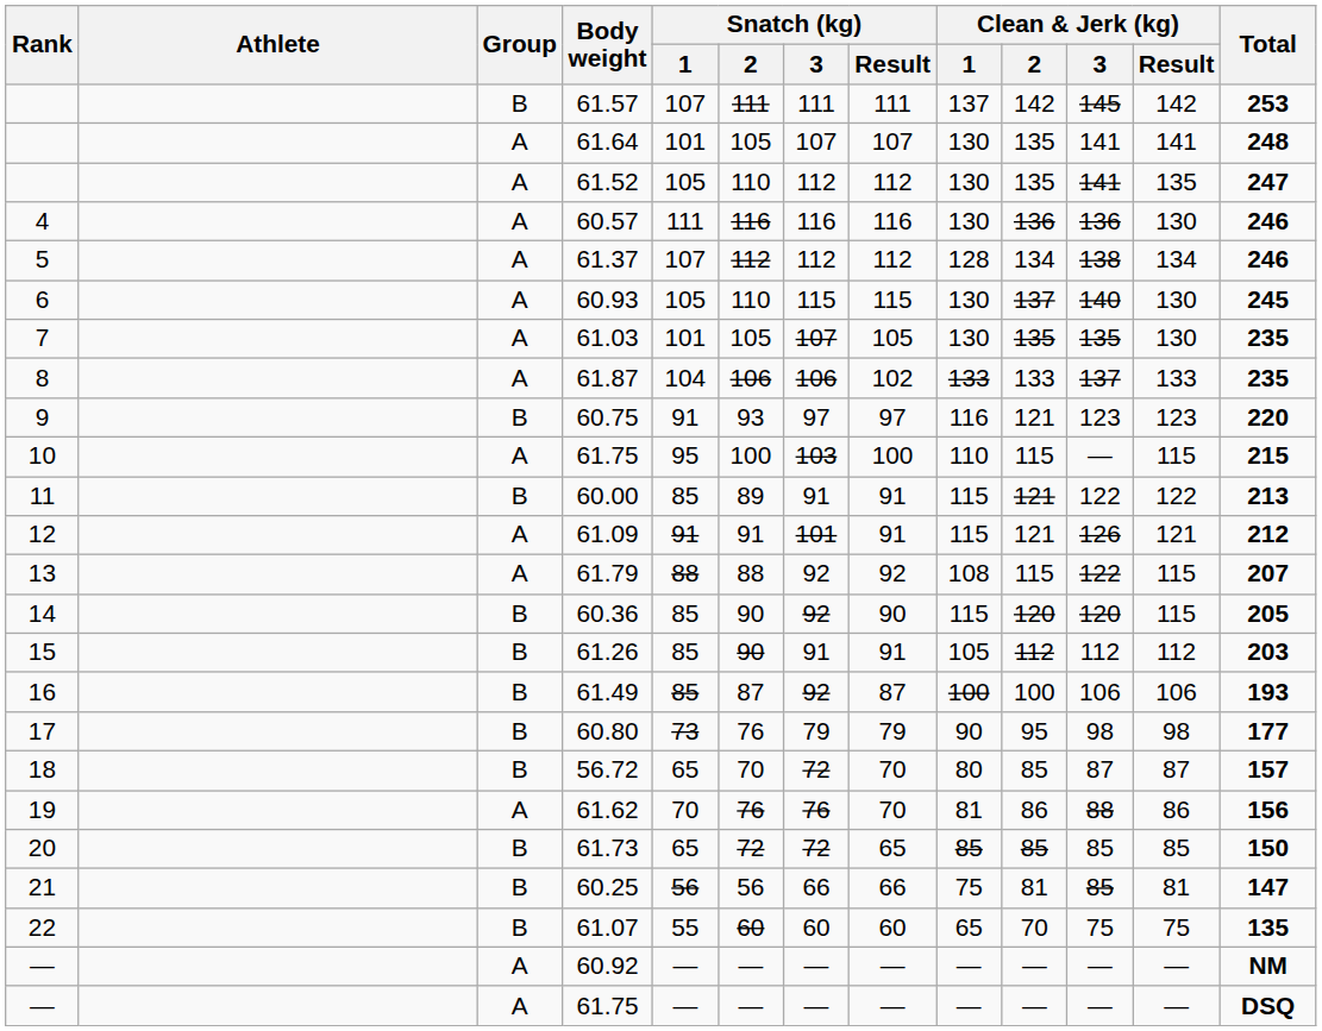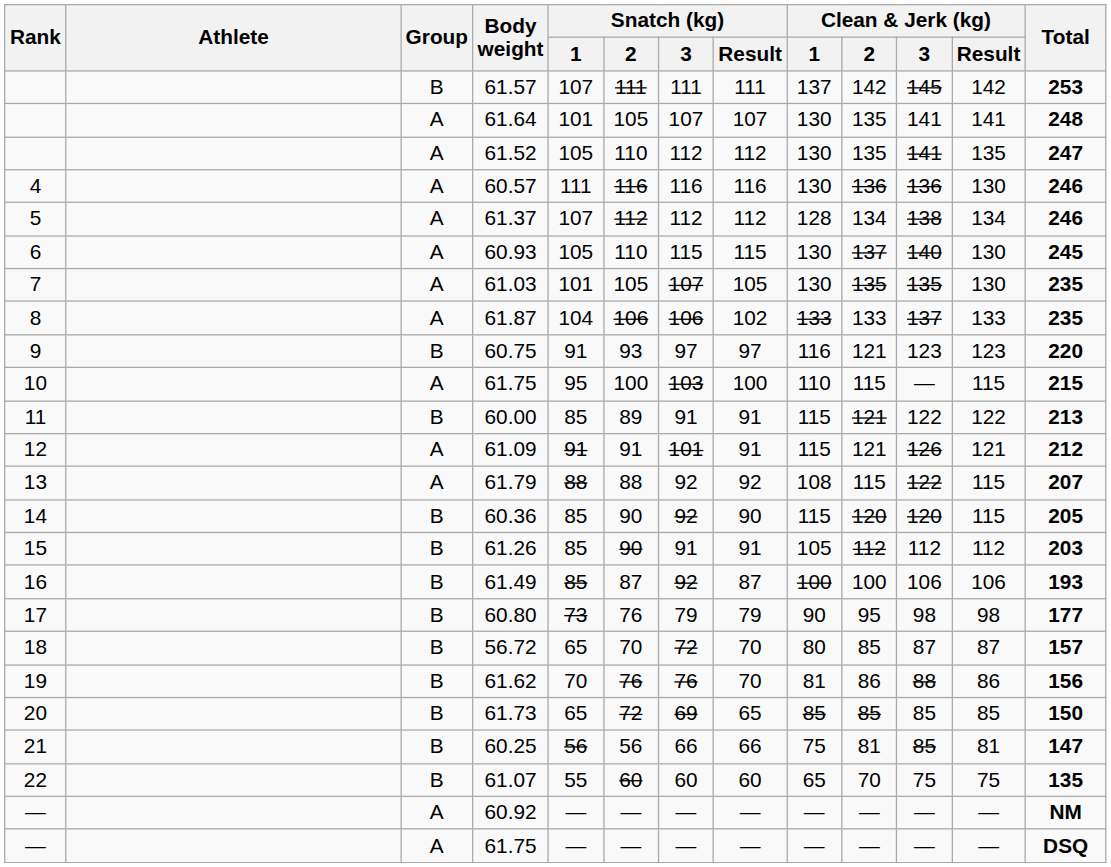61.62 | Group: A -> B
61.73 | Snatch (kg) / 3: 72 -> 69
